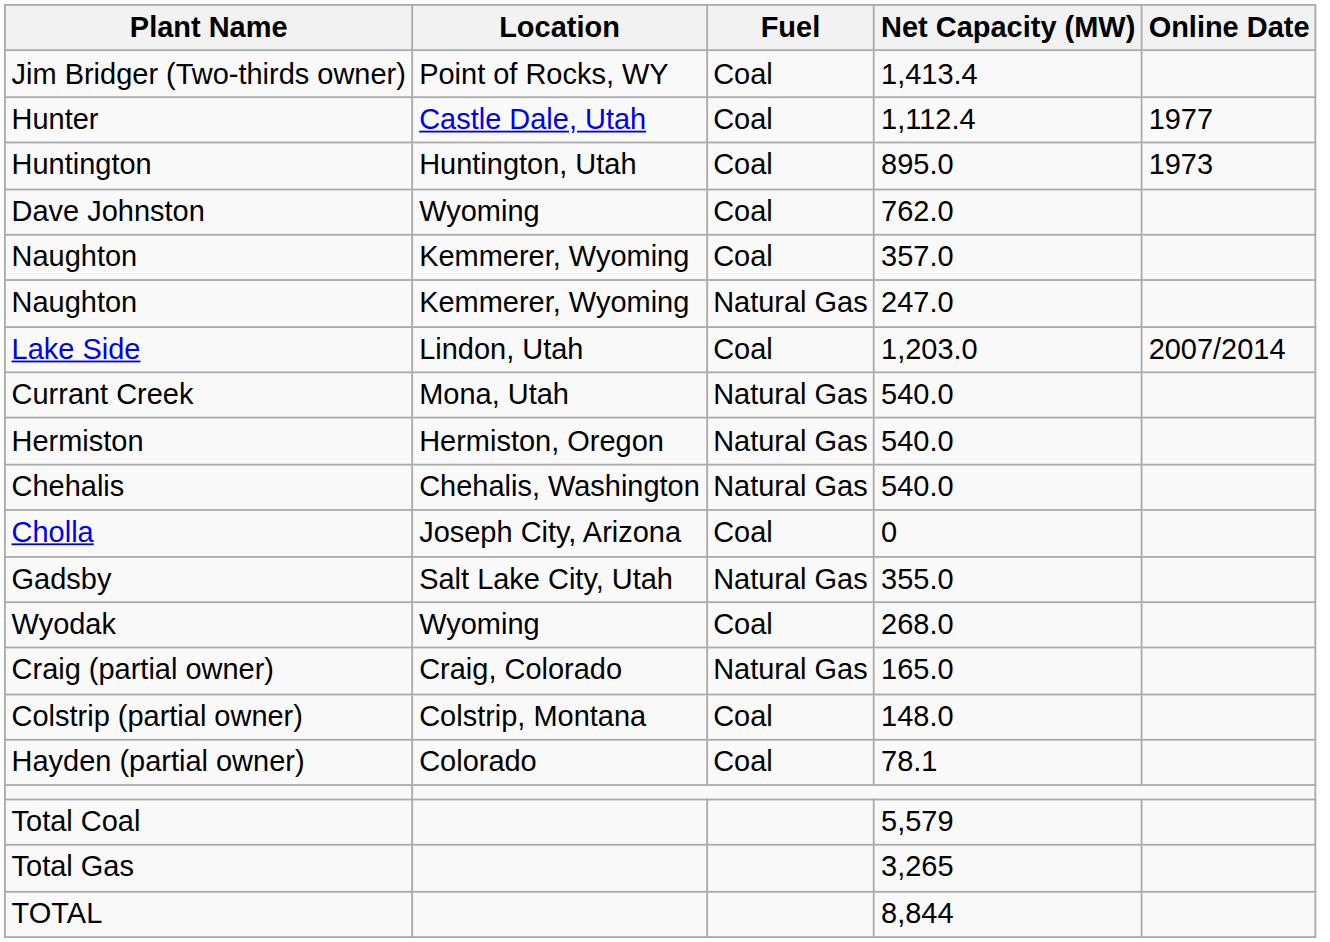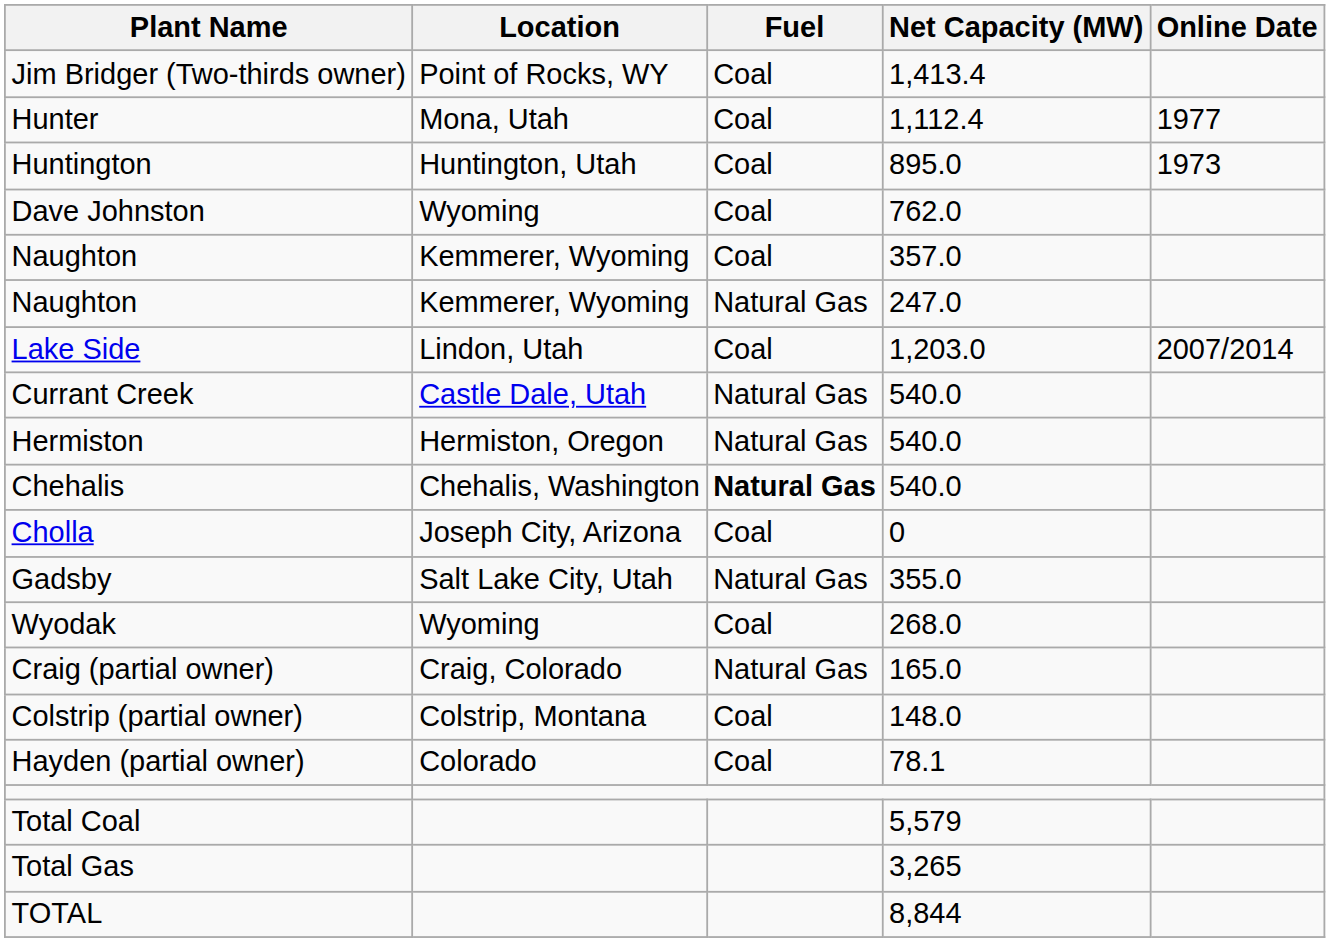Hunter | Location: Castle Dale, Utah -> Mona, Utah
Currant Creek | Location: Mona, Utah -> Castle Dale, Utah
Chehalis | Fuel: normal -> bold
